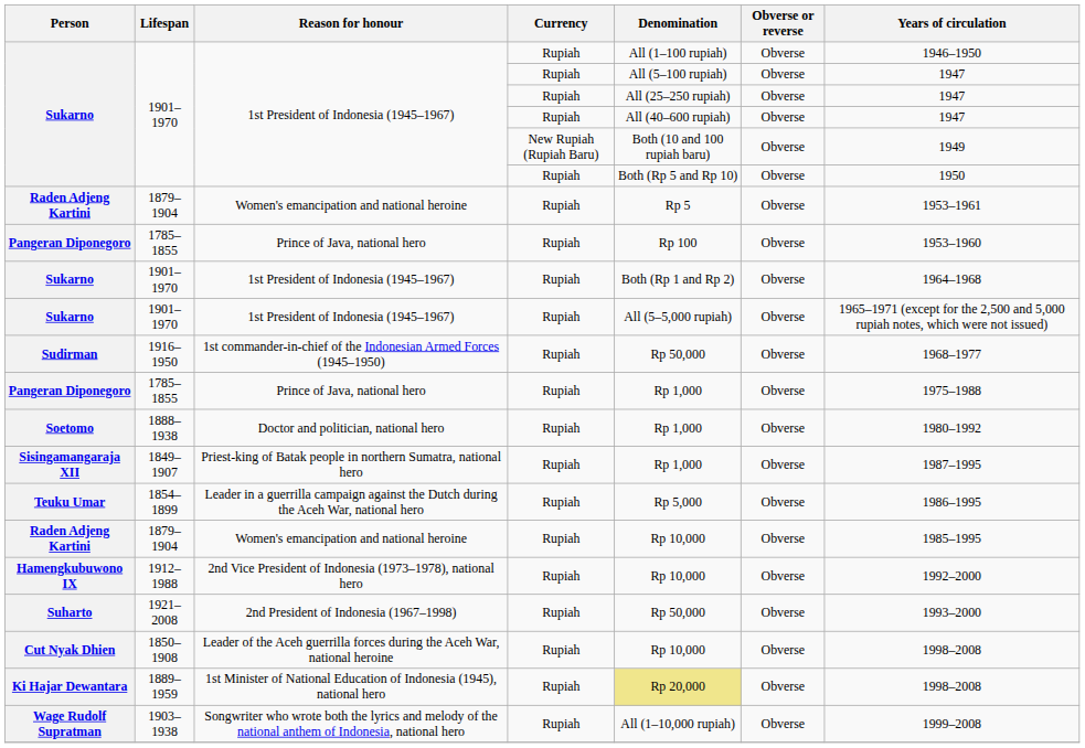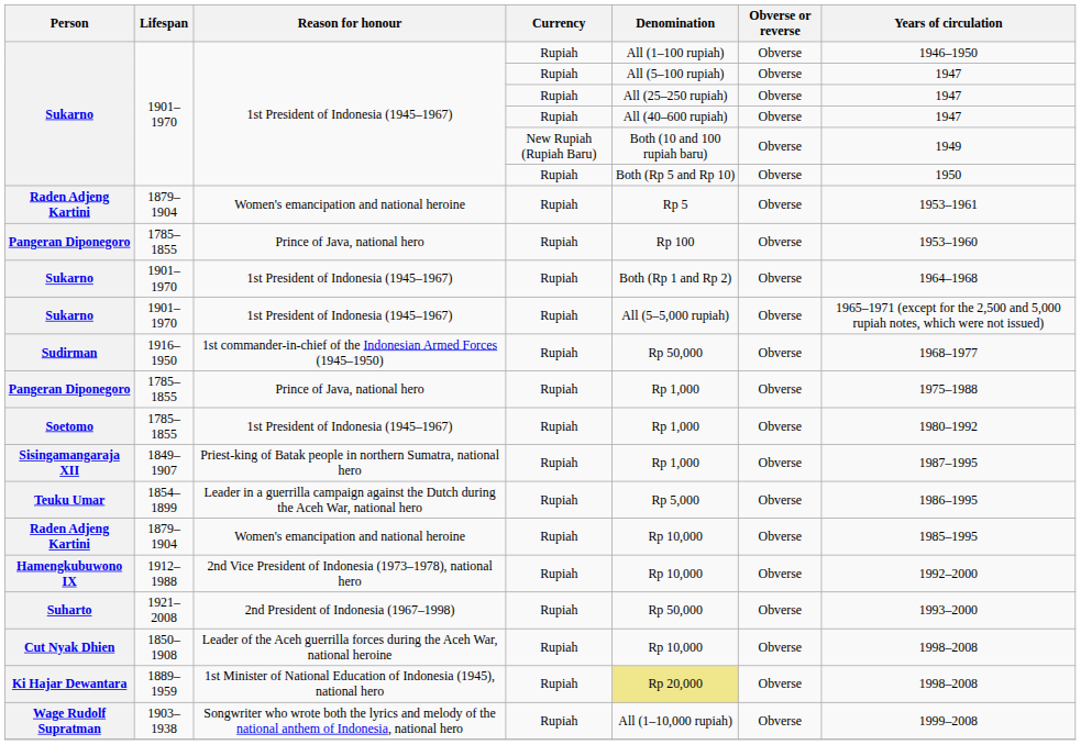Soetomo | Lifespan: 1888–1938 -> 1785–1855
Soetomo | Reason for honour: Doctor and politician, national hero -> 1st President of Indonesia (1945–1967)
